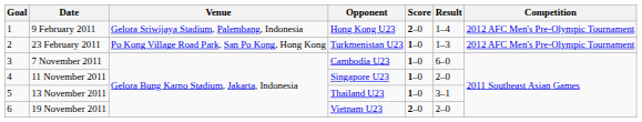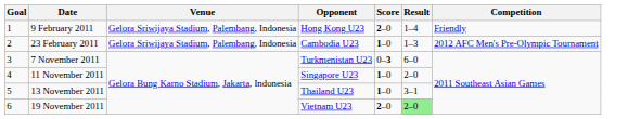9 February 2011 | Competition: 2012 AFC Men's Pre-Olympic Tournament -> Friendly
23 February 2011 | Venue: Po Kong Village Road Park, San Po Kong, Hong Kong -> Gelora Sriwijaya Stadium, Palembang, Indonesia
23 February 2011 | Opponent: Turkmenistan U23 -> Cambodia U23
7 November 2011 | Opponent: Cambodia U23 -> Turkmenistan U23
7 November 2011 | Score: 1–0 -> 0–3
19 November 2011 | Result: no background -> lightgreen background
